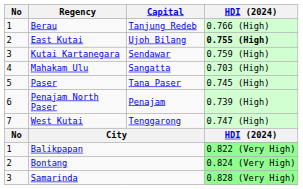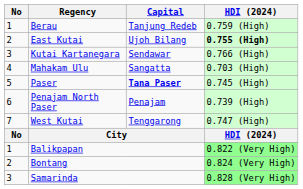Berau | HDI (2024): 0.766 (High) -> 0.759 (High)
Kutai Kartanegara | HDI (2024): 0.759 (High) -> 0.766 (High)
Paser | Capital: normal -> bold
